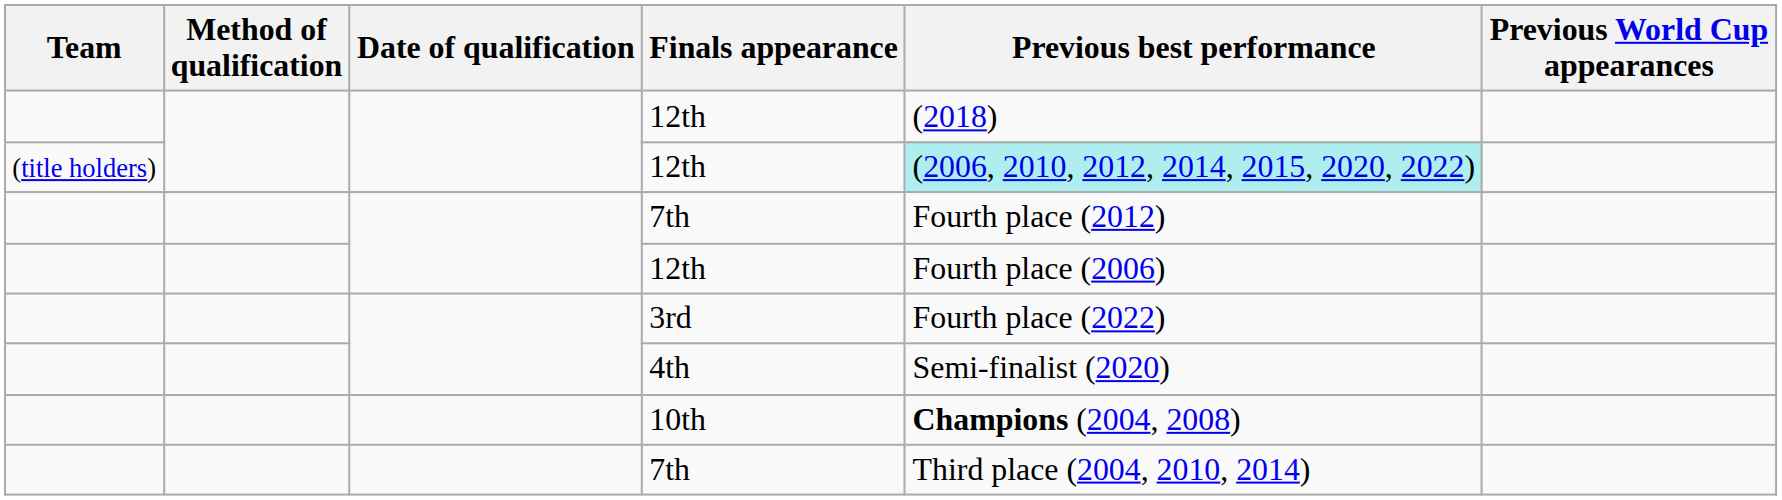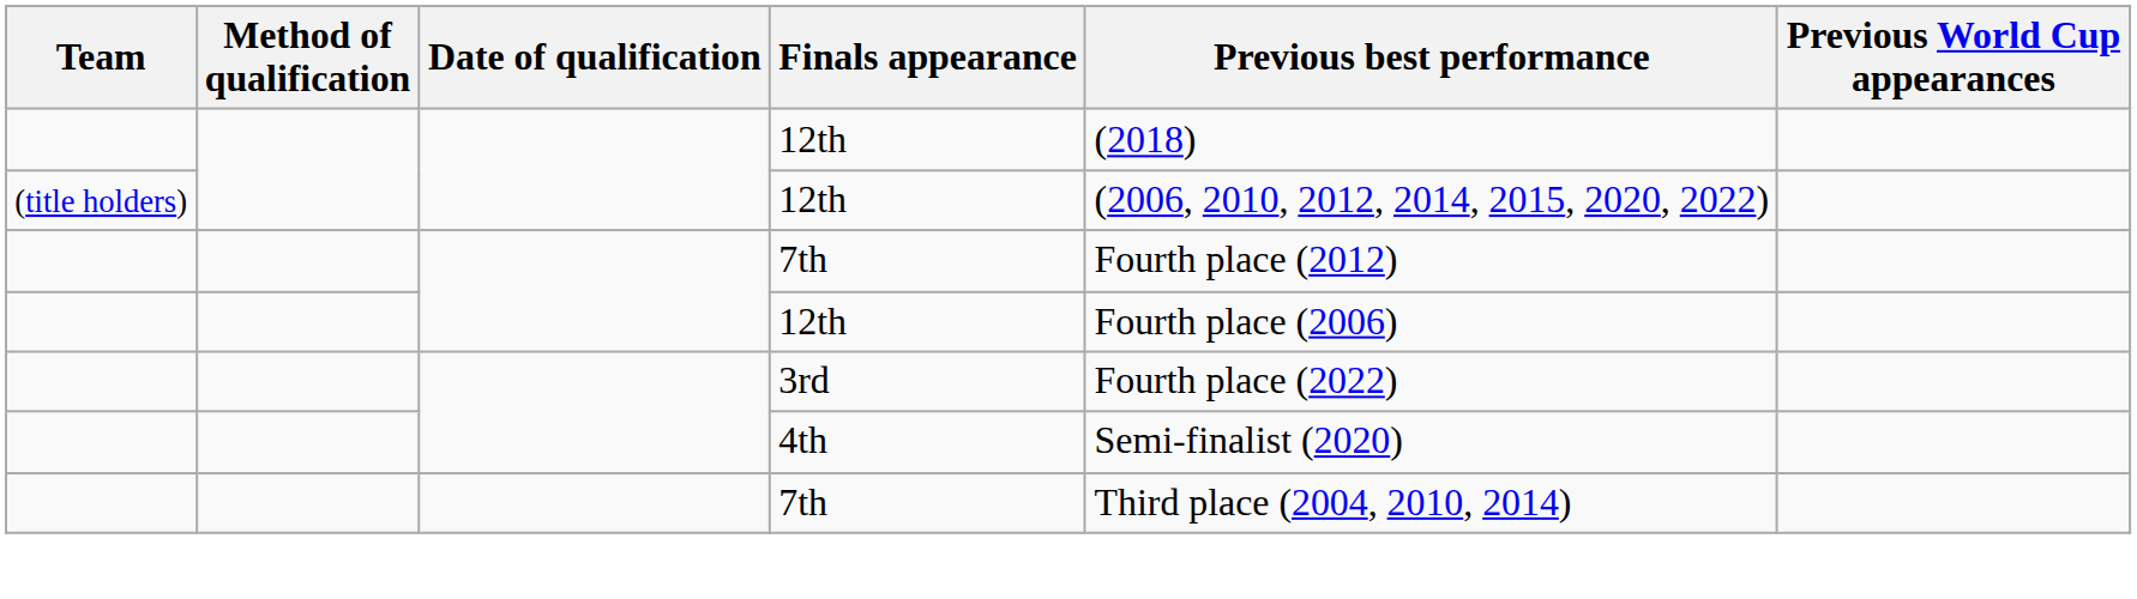(title holders) / 12th | Previous best performance: paleturquoise background -> no background
- row: 10th | Champions (2004, 2008)
